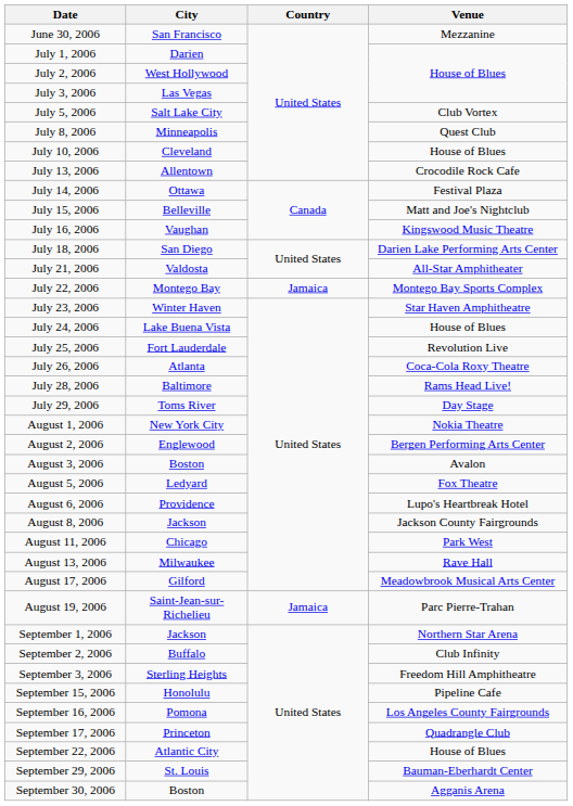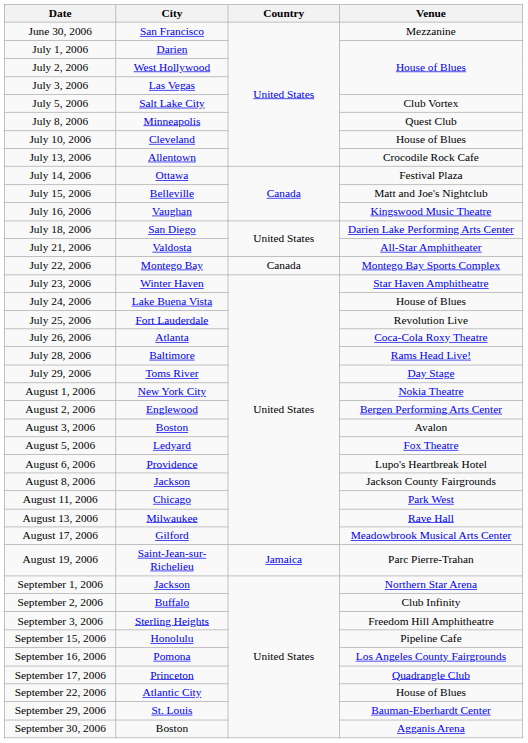July 22, 2006 | Country: Jamaica -> Canada
